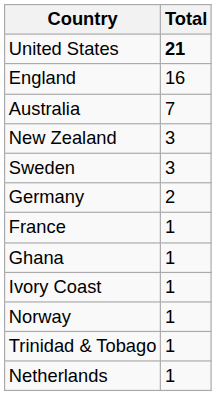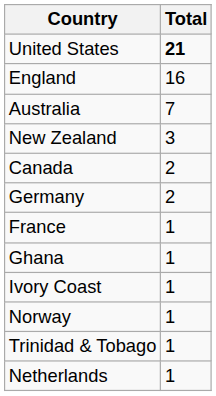- row: Sweden | 3
+ row: Canada | 2
